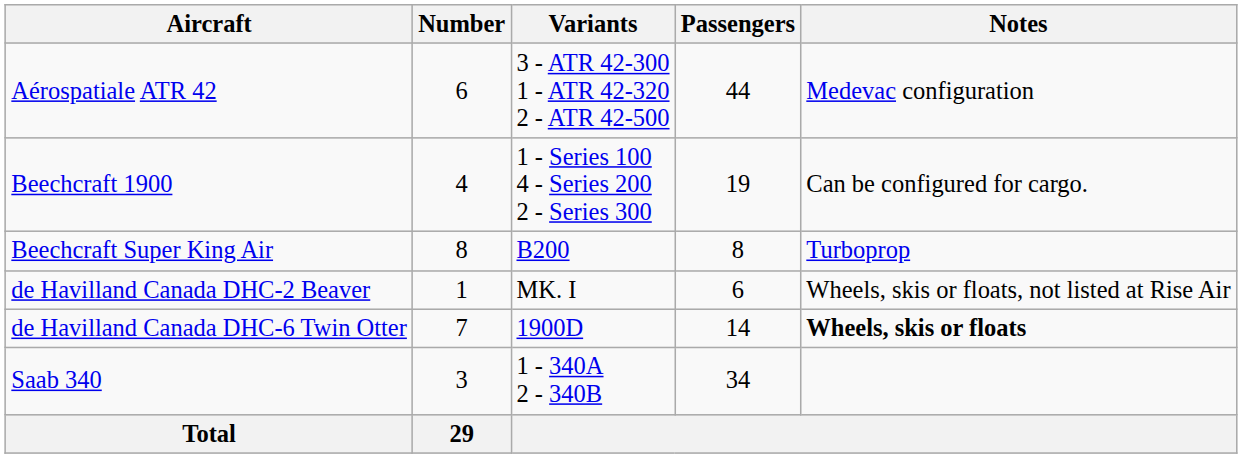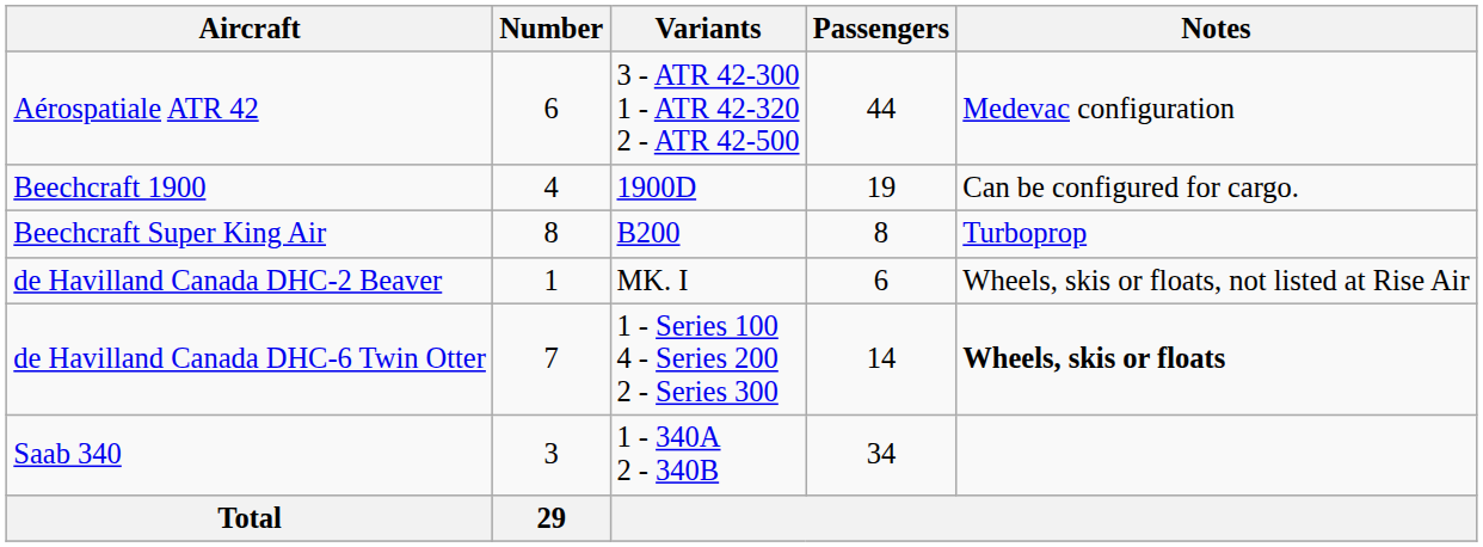Beechcraft 1900 | Variants: 1 - Series 100 4 - Series 200 2 - Series 300 -> 1900D
de Havilland Canada DHC-6 Twin Otter | Variants: 1900D -> 1 - Series 100 4 - Series 200 2 - Series 300
